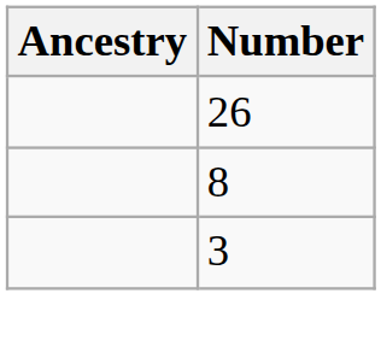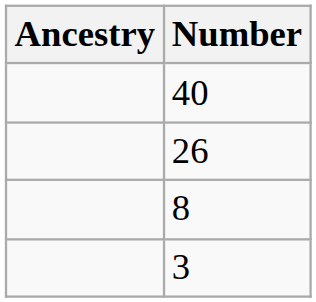+ row: 40
